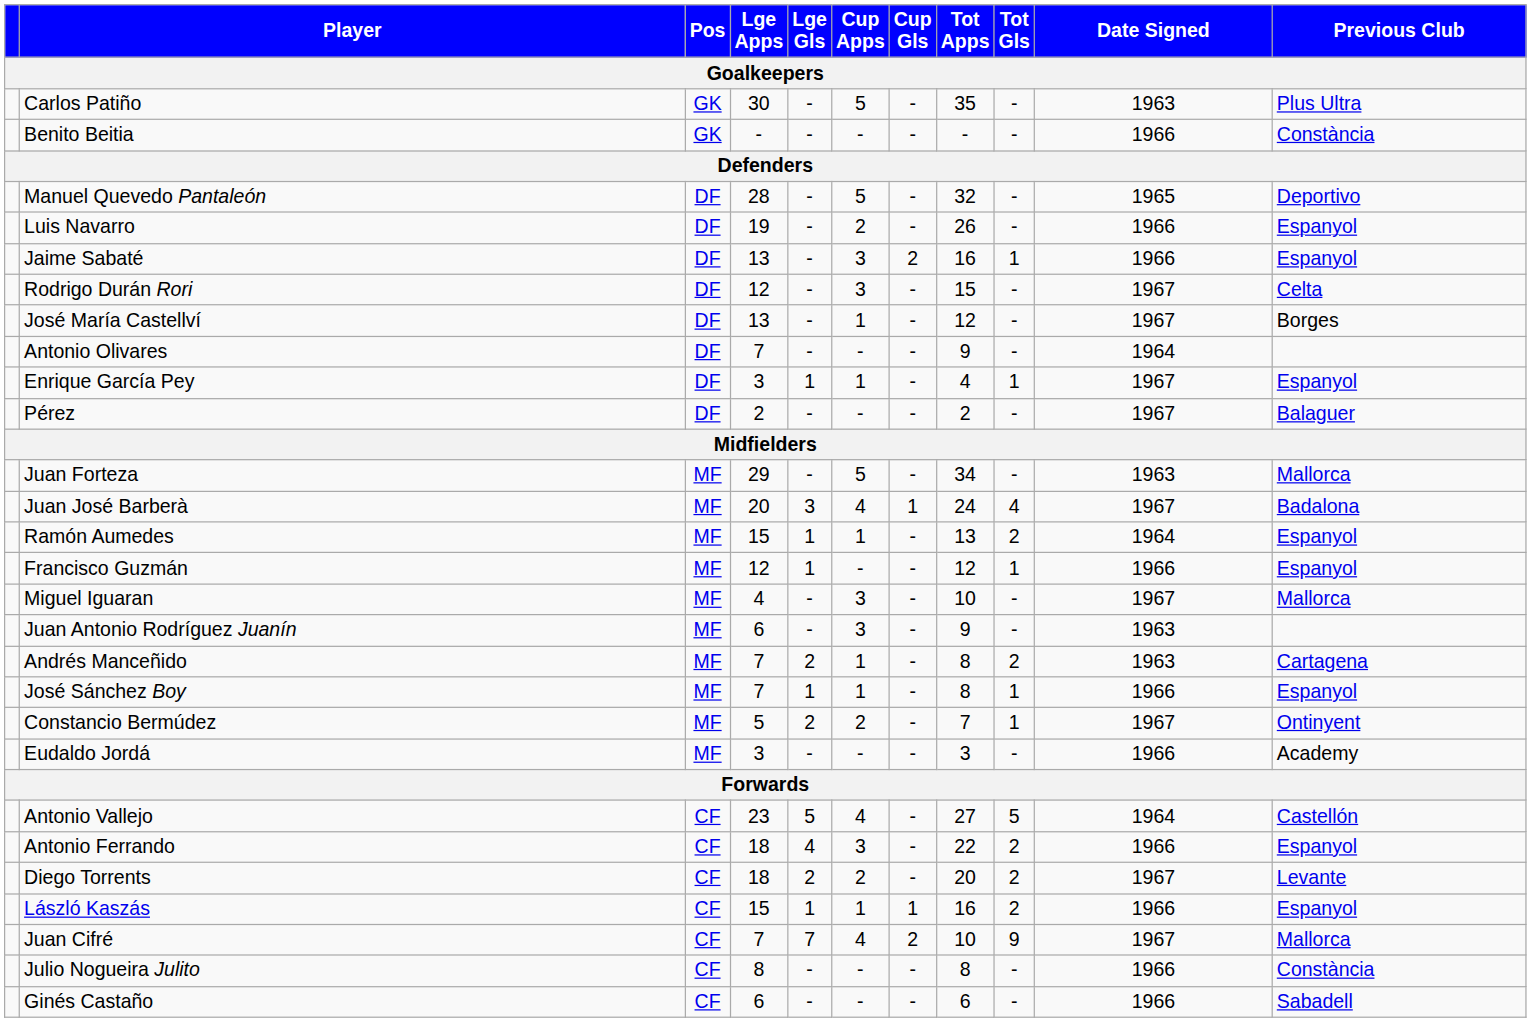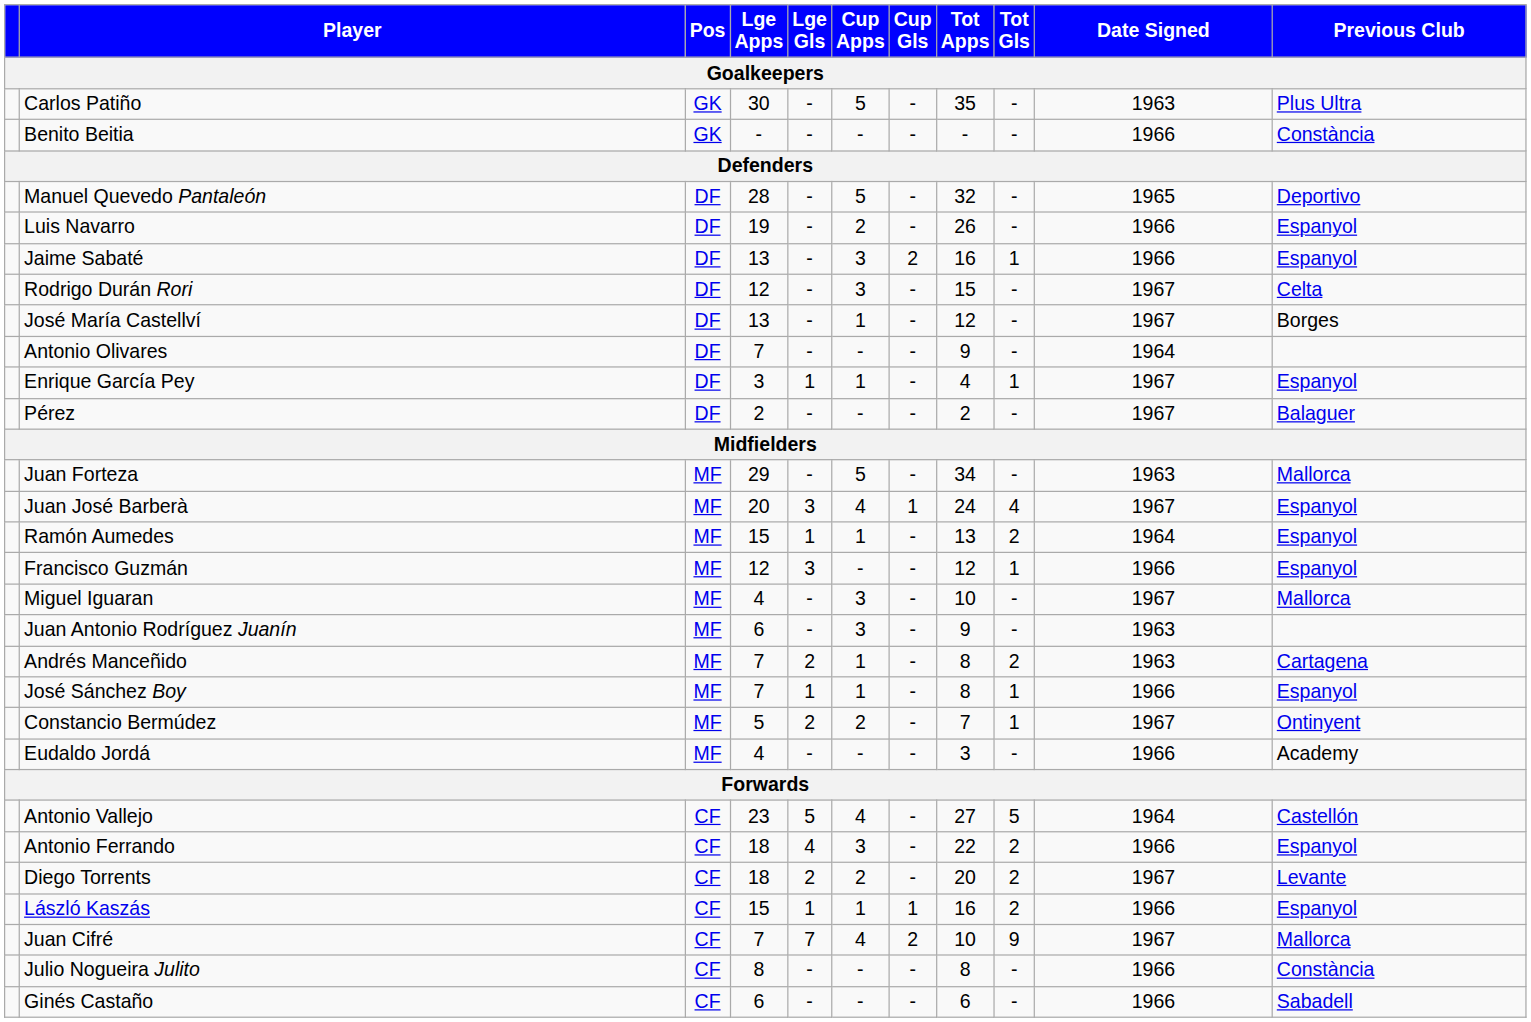Juan José Barberà | Previous Club: Badalona -> Espanyol
Francisco Guzmán | Lge Gls: 1 -> 3
Eudaldo Jordá | Lge Apps: 3 -> 4
